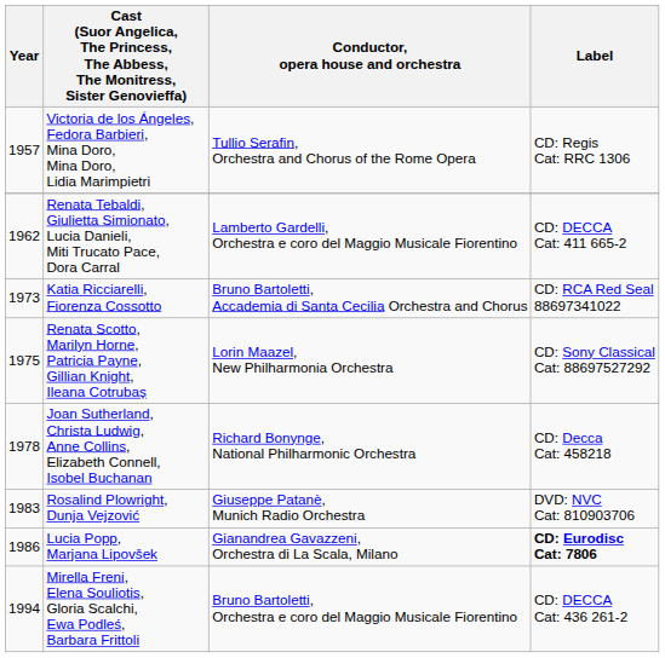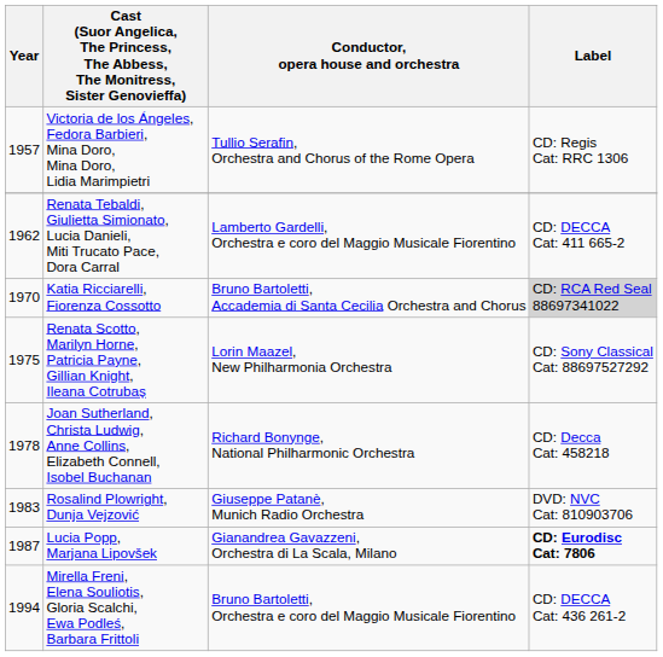Katia Ricciarelli, Fiorenza Cossotto | Year: 1973 -> 1970
Katia Ricciarelli, Fiorenza Cossotto | Label: no background -> lightgrey background
Lucia Popp, Marjana Lipovšek | Year: 1986 -> 1987
